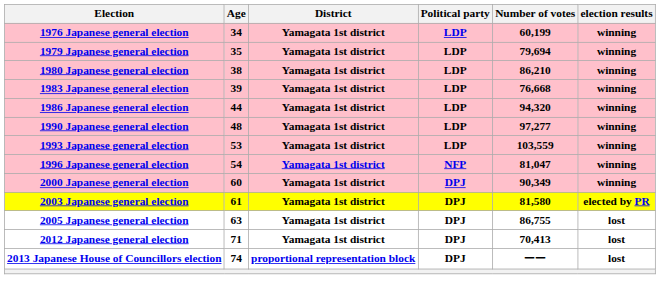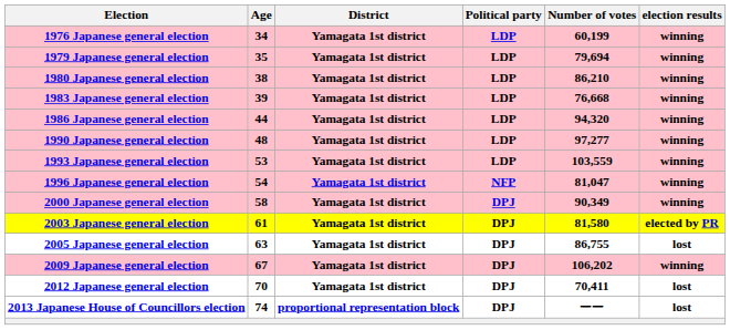2000 Japanese general election | Age: 60 -> 58
+ row: 2009 Japanese general election | 67 | Yamagata 1st district | DPJ | 106,202 | winning
2012 Japanese general election | Age: 71 -> 70
2012 Japanese general election | Number of votes: 70,413 -> 70,411
